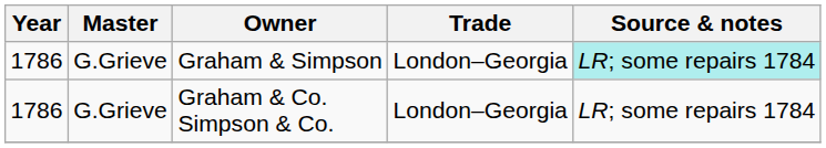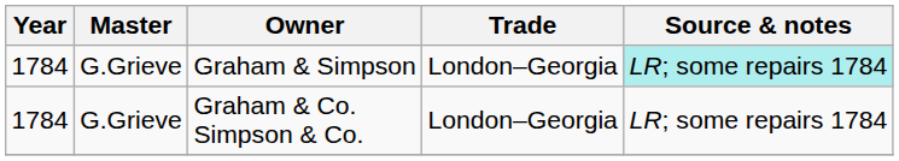Graham & Simpson | Year: 1786 -> 1784
Graham & Co. Simpson & Co. | Year: 1786 -> 1784
